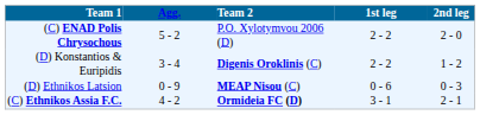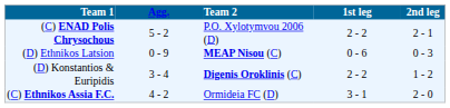(C) ENAD Polis Chrysochous | 2nd leg: 2 - 0 -> 2 - 1
rows swapped: (D) Konstantios & Euripidis <-> (D) Ethnikos Latsion
(C) Ethnikos Assia F.C. | Team 2: bold -> normal
(C) Ethnikos Assia F.C. | 2nd leg: 2 - 1 -> 2 - 0
